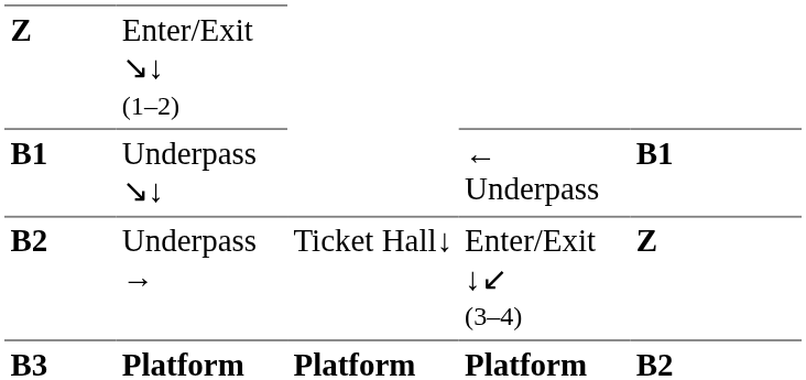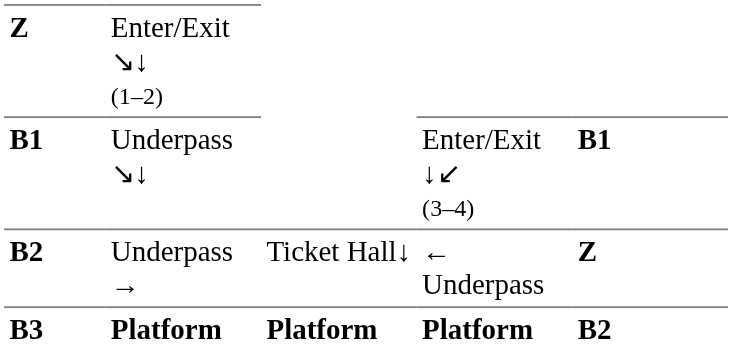Underpass ↘↓ | column 4: ← Underpass -> Enter/Exit ↓↙ (3–4)
Underpass → | column 4: Enter/Exit ↓↙ (3–4) -> ← Underpass
